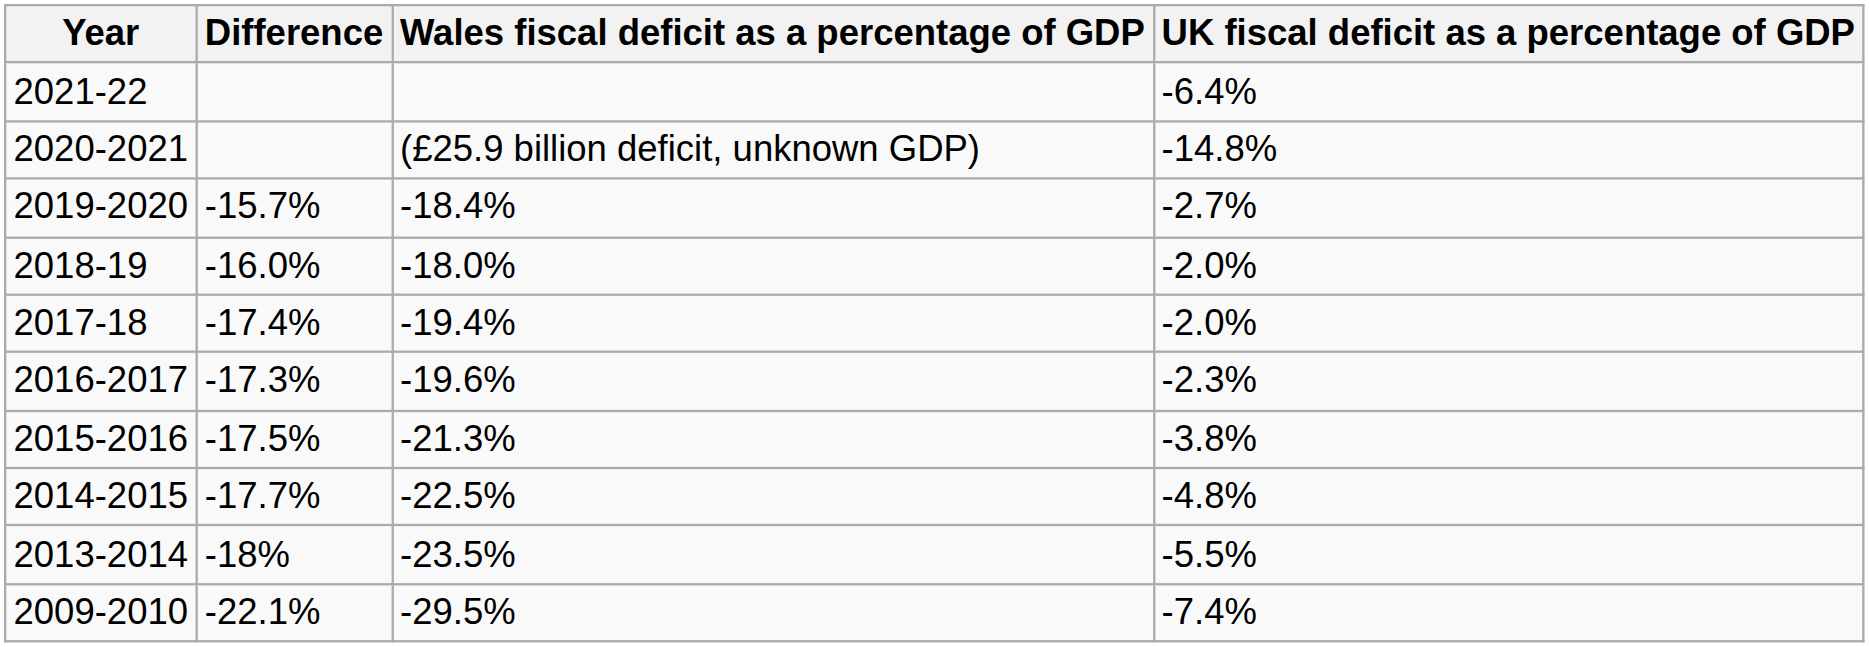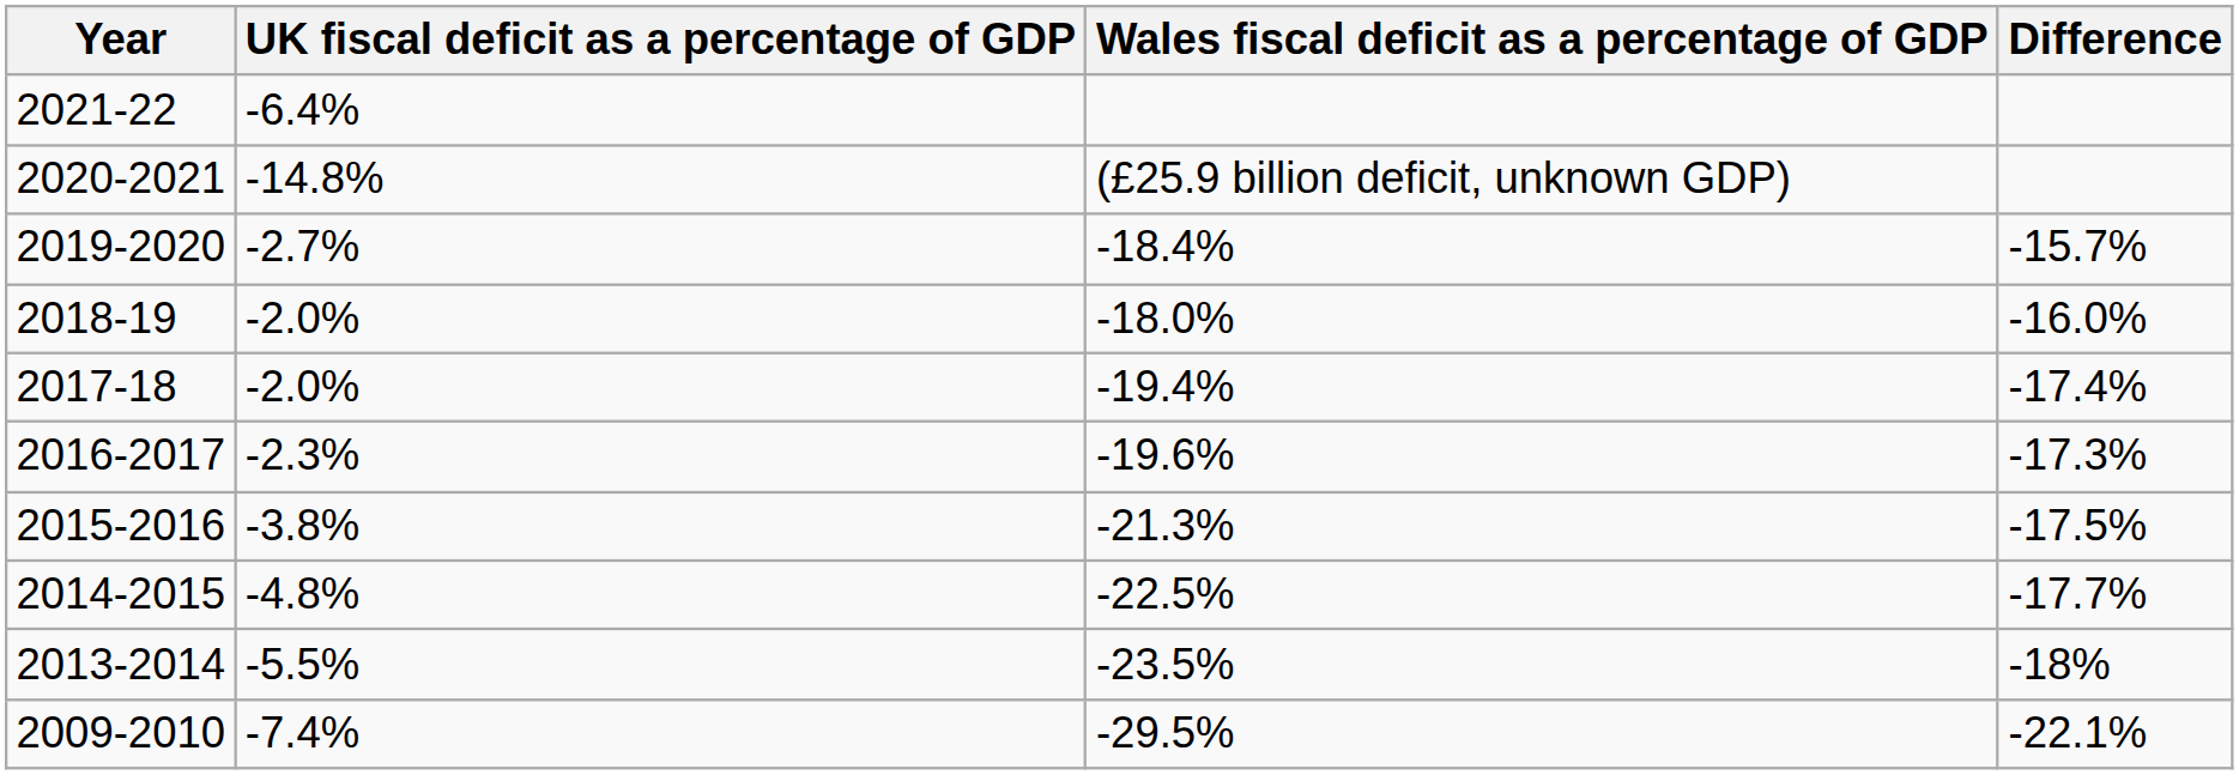columns swapped: UK fiscal deficit as a percentage of GDP <-> Difference
